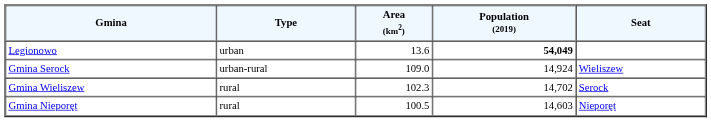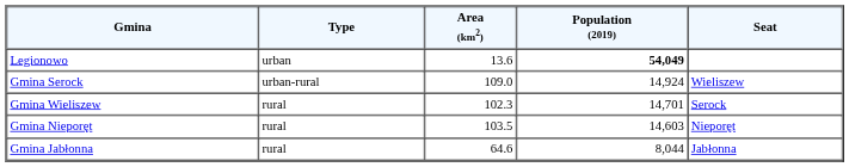Gmina Wieliszew | Population (2019): 14,702 -> 14,701
Gmina Nieporęt | Area (km2): 100.5 -> 103.5
+ row: Gmina Jabłonna | rural | 64.6 | 8,044 | Jabłonna
